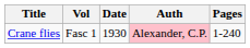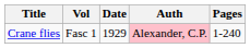Crane flies | Date: 1930 -> 1929
